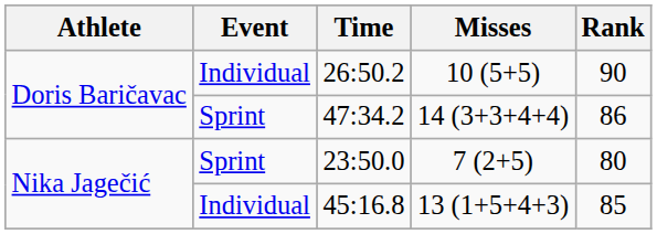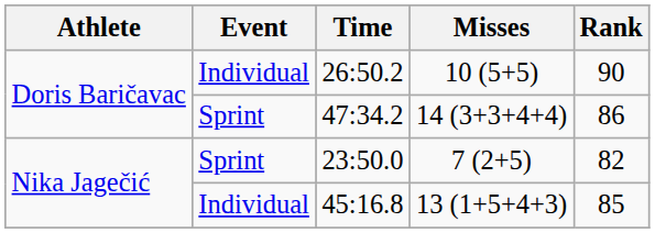23:50.0 | Rank: 80 -> 82
